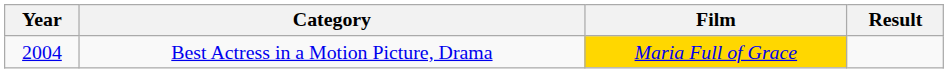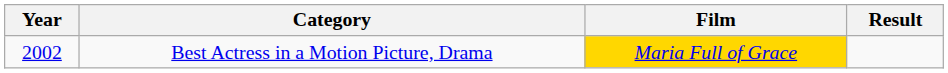Best Actress in a Motion Picture, Drama | Year: 2004 -> 2002
